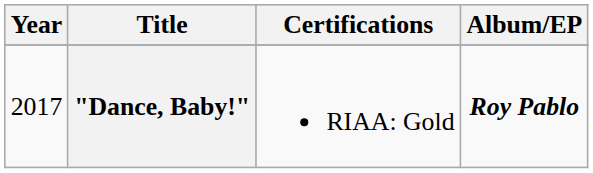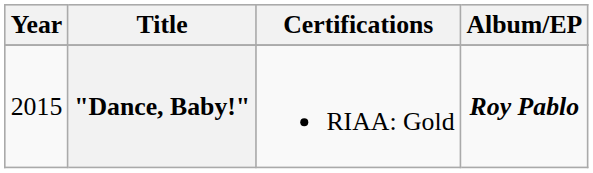"Dance, Baby!" | Year: 2017 -> 2015
